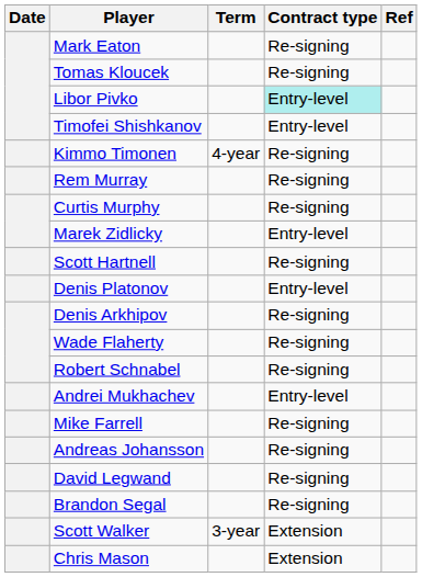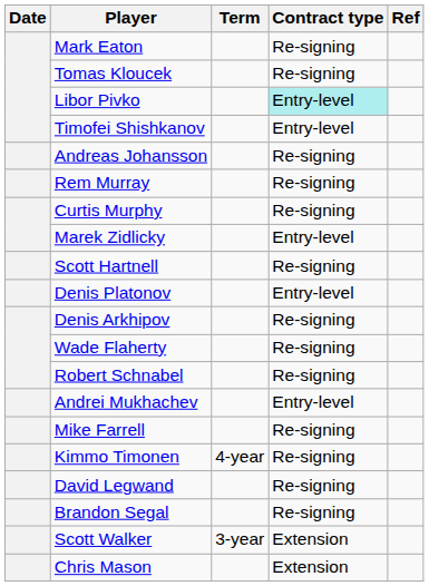rows swapped: Andreas Johansson <-> Kimmo Timonen
